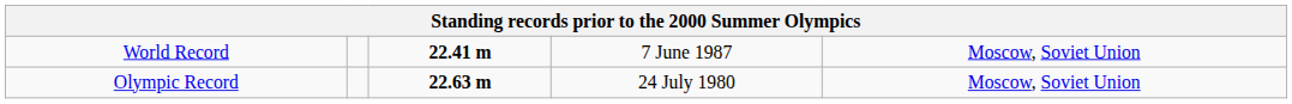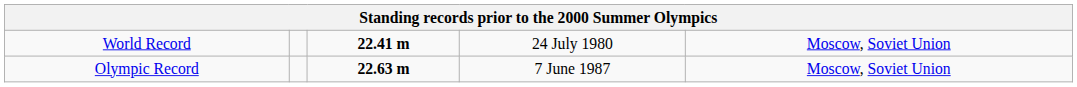World Record | column 4: 7 June 1987 -> 24 July 1980
Olympic Record | column 4: 24 July 1980 -> 7 June 1987
